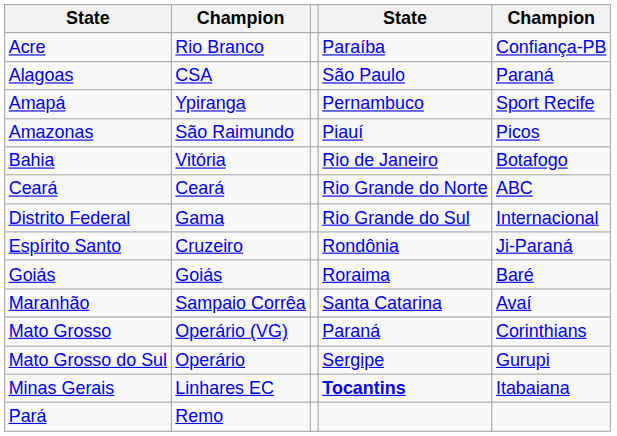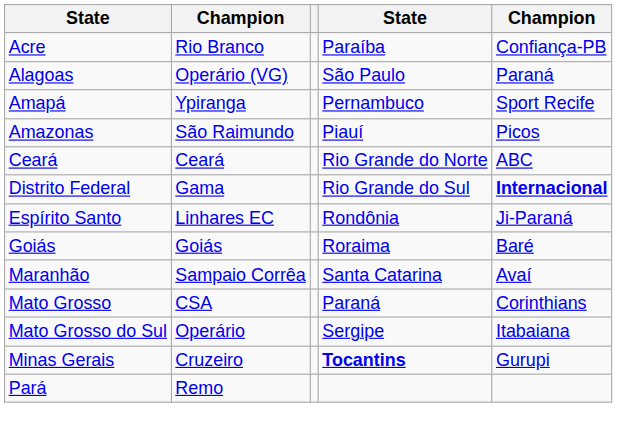Alagoas | column 2: CSA -> Operário (VG)
- row: Bahia | Vitória | Rio de Janeiro | Botafogo
Distrito Federal | column 5: normal -> bold
Espírito Santo | column 2: Cruzeiro -> Linhares EC
Mato Grosso | column 2: Operário (VG) -> CSA
Mato Grosso do Sul | column 5: Gurupi -> Itabaiana
Minas Gerais | column 2: Linhares EC -> Cruzeiro
Minas Gerais | column 5: Itabaiana -> Gurupi
